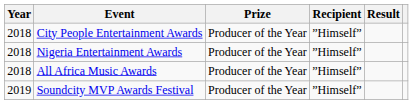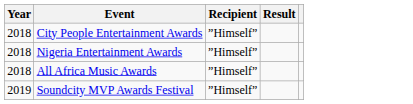- column: Prize | Producer of the Year | Producer of the Year | Producer of the Year | Producer of the Year
